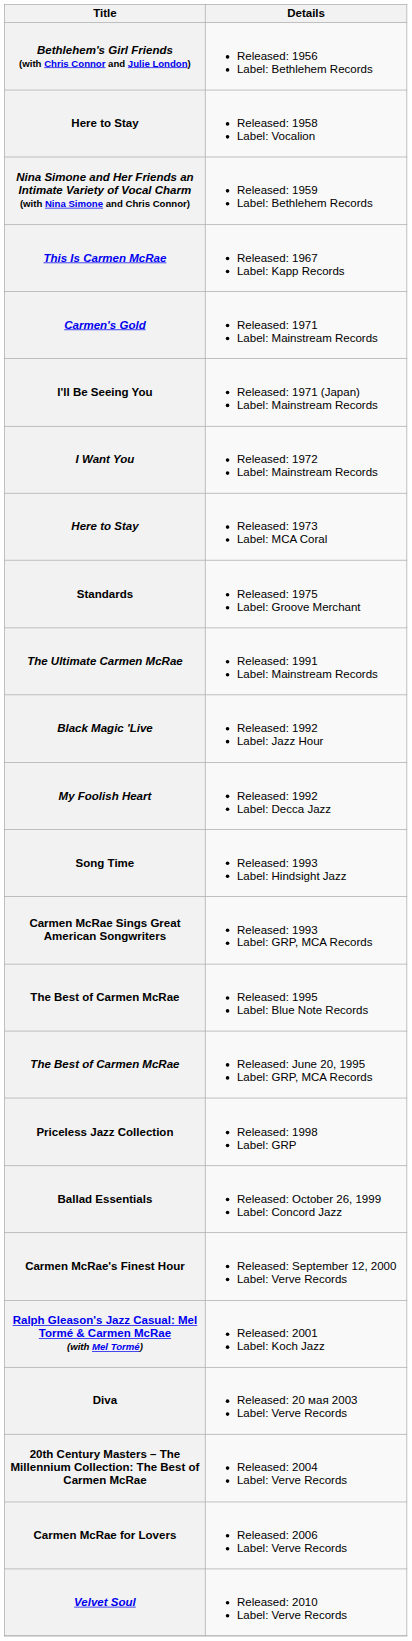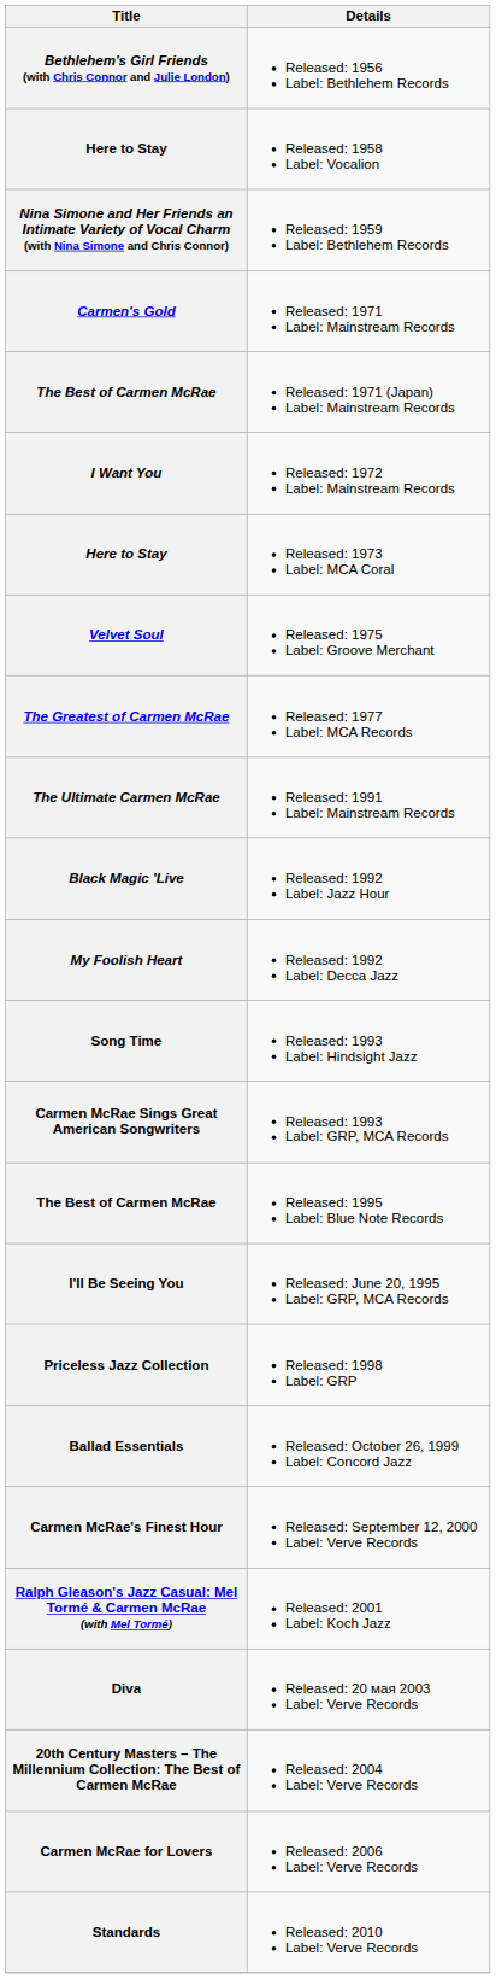- row: This Is Carmen McRae | Released: 1967 Label: Kapp Records
Released: 1971 (Japan) Label: Mainstream Records | Title: I'll Be Seeing You -> The Best of Carmen McRae
Released: 1975 Label: Groove Merchant | Title: Standards -> Velvet Soul
+ row: The Greatest of Carmen McRae | Released: 1977 Label: MCA Records
Released: June 20, 1995 Label: GRP, MCA Records | Title: The Best of Carmen McRae -> I'll Be Seeing You
Released: 2010 Label: Verve Records | Title: Velvet Soul -> Standards
